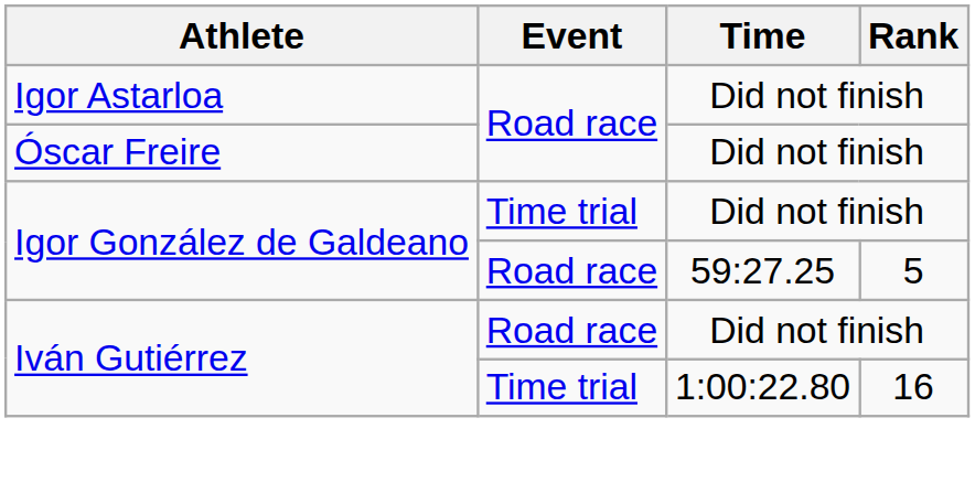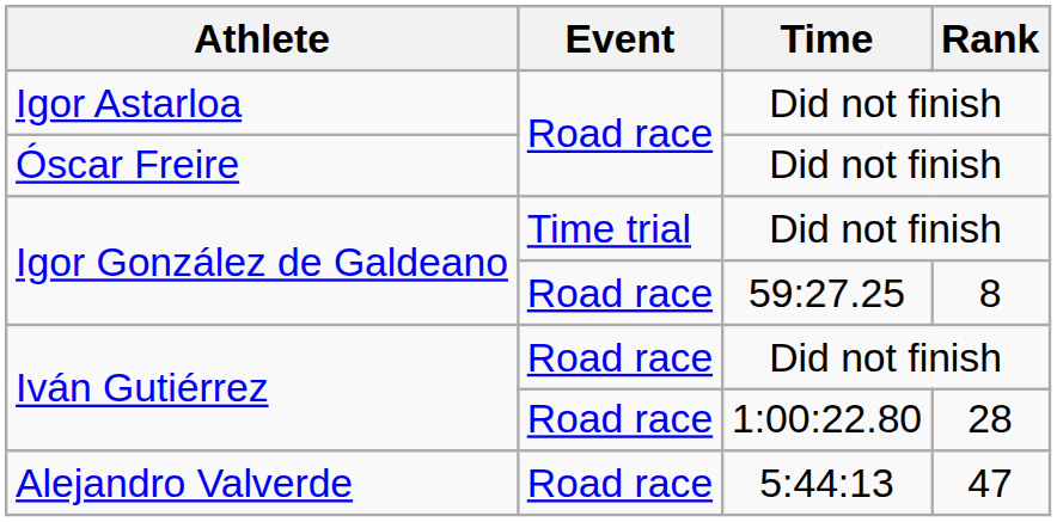Igor González de Galdeano / 59:27.25 | Rank: 5 -> 8
Iván Gutiérrez / 1:00:22.80 | Event: Time trial -> Road race
Iván Gutiérrez / 1:00:22.80 | Rank: 16 -> 28
+ row: Alejandro Valverde | Road race | 5:44:13 | 47
